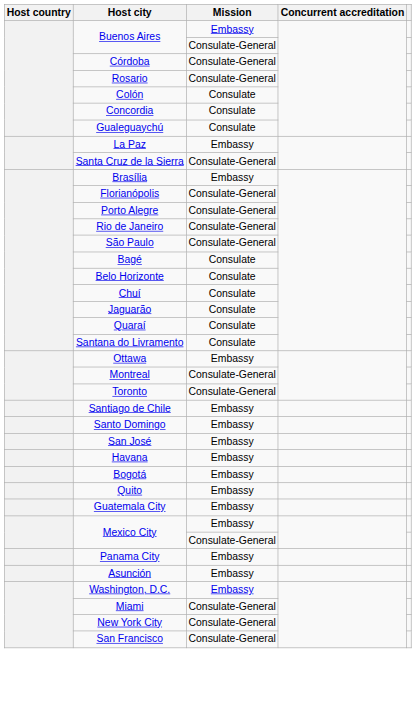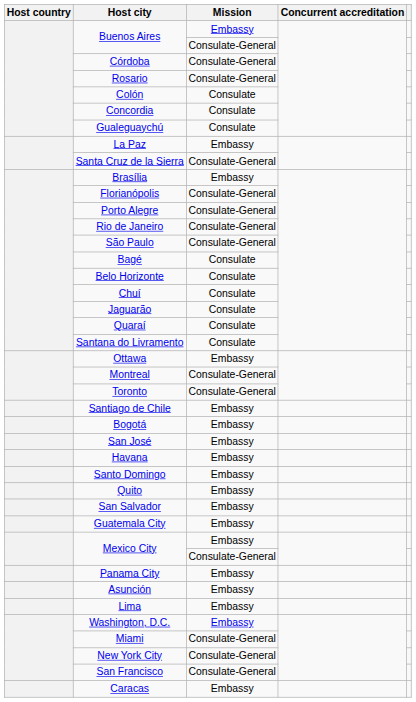rows swapped: Bogotá <-> Santo Domingo
+ row: San Salvador | Embassy
+ row: Lima | Embassy
+ row: Caracas | Embassy
